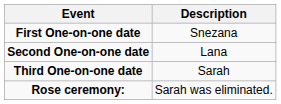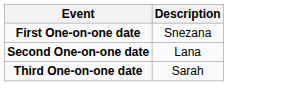- row: Rose ceremony: | Sarah was eliminated.
